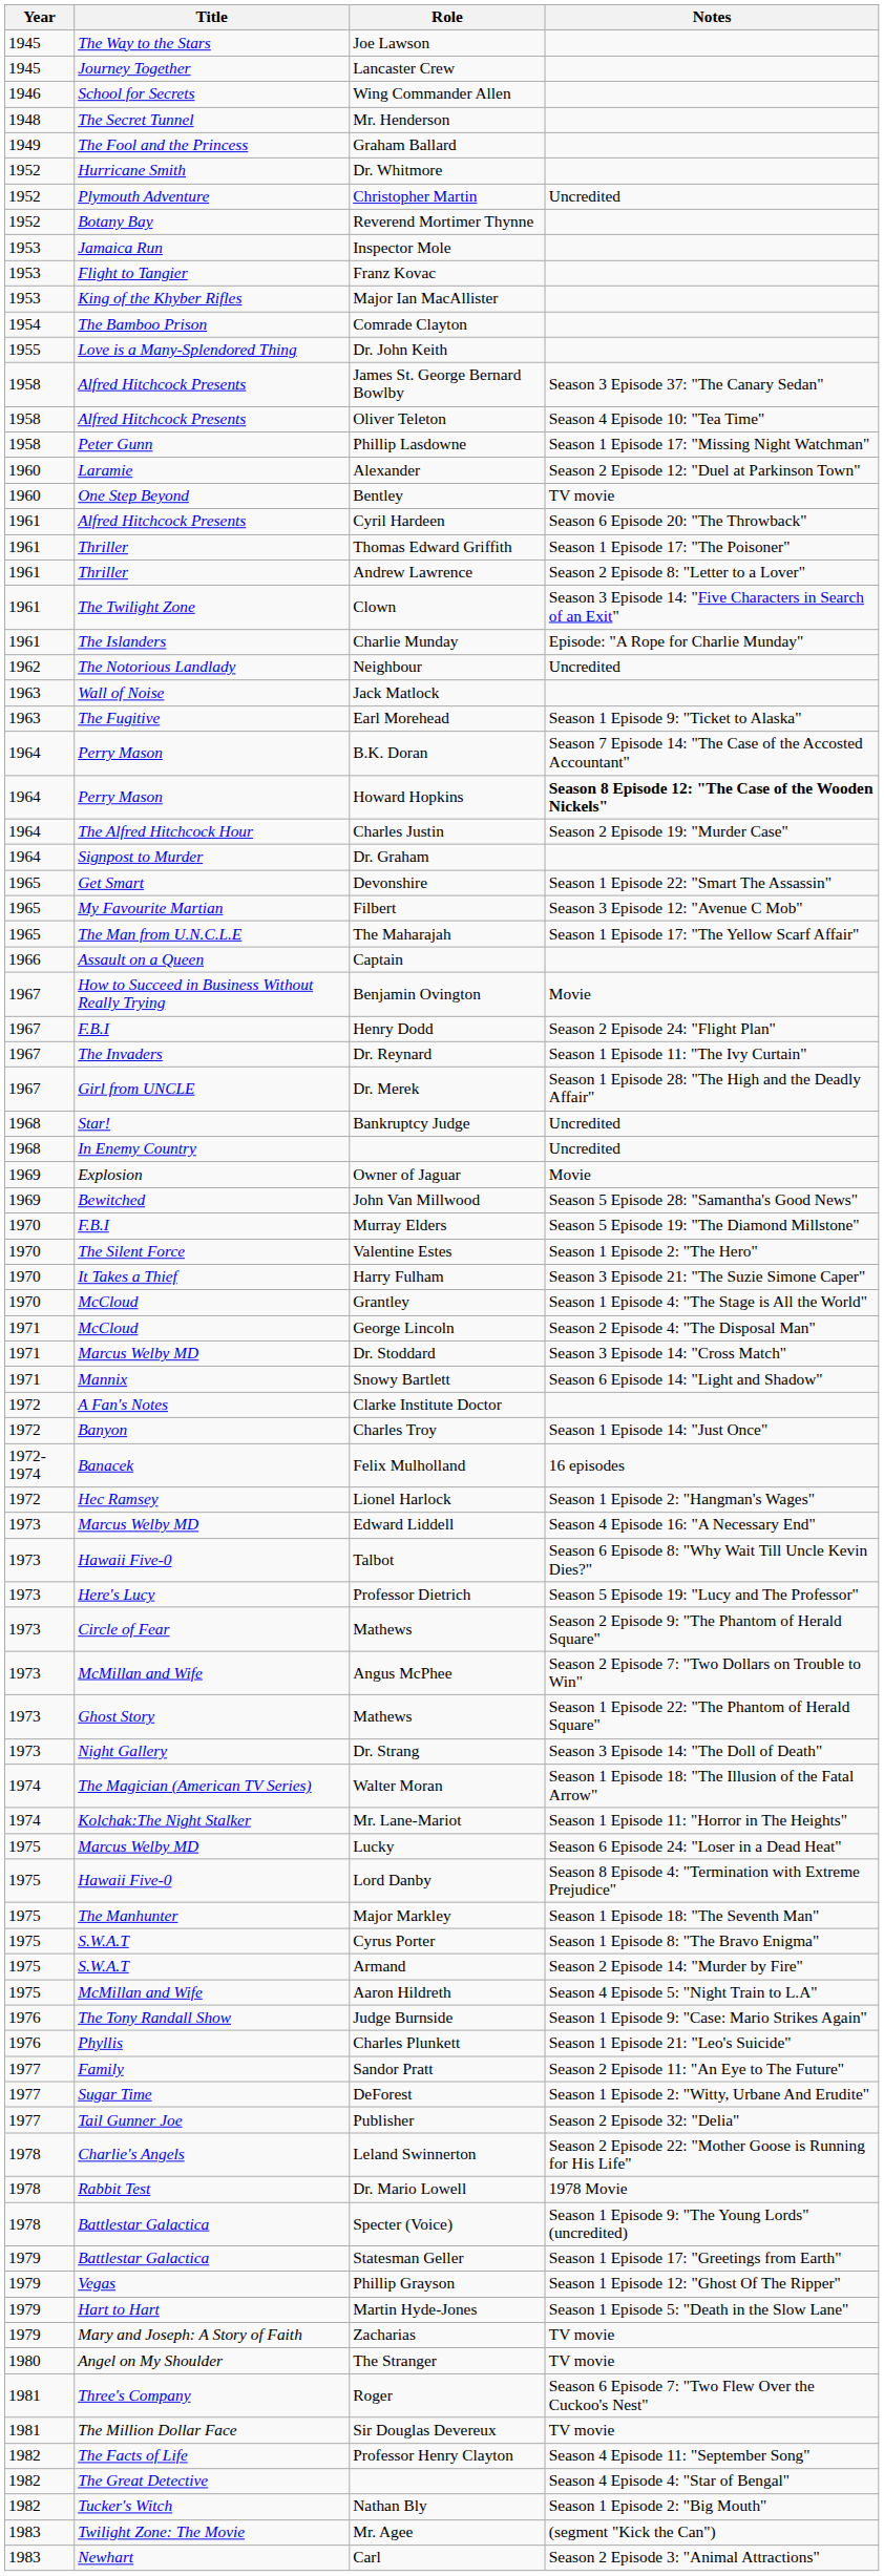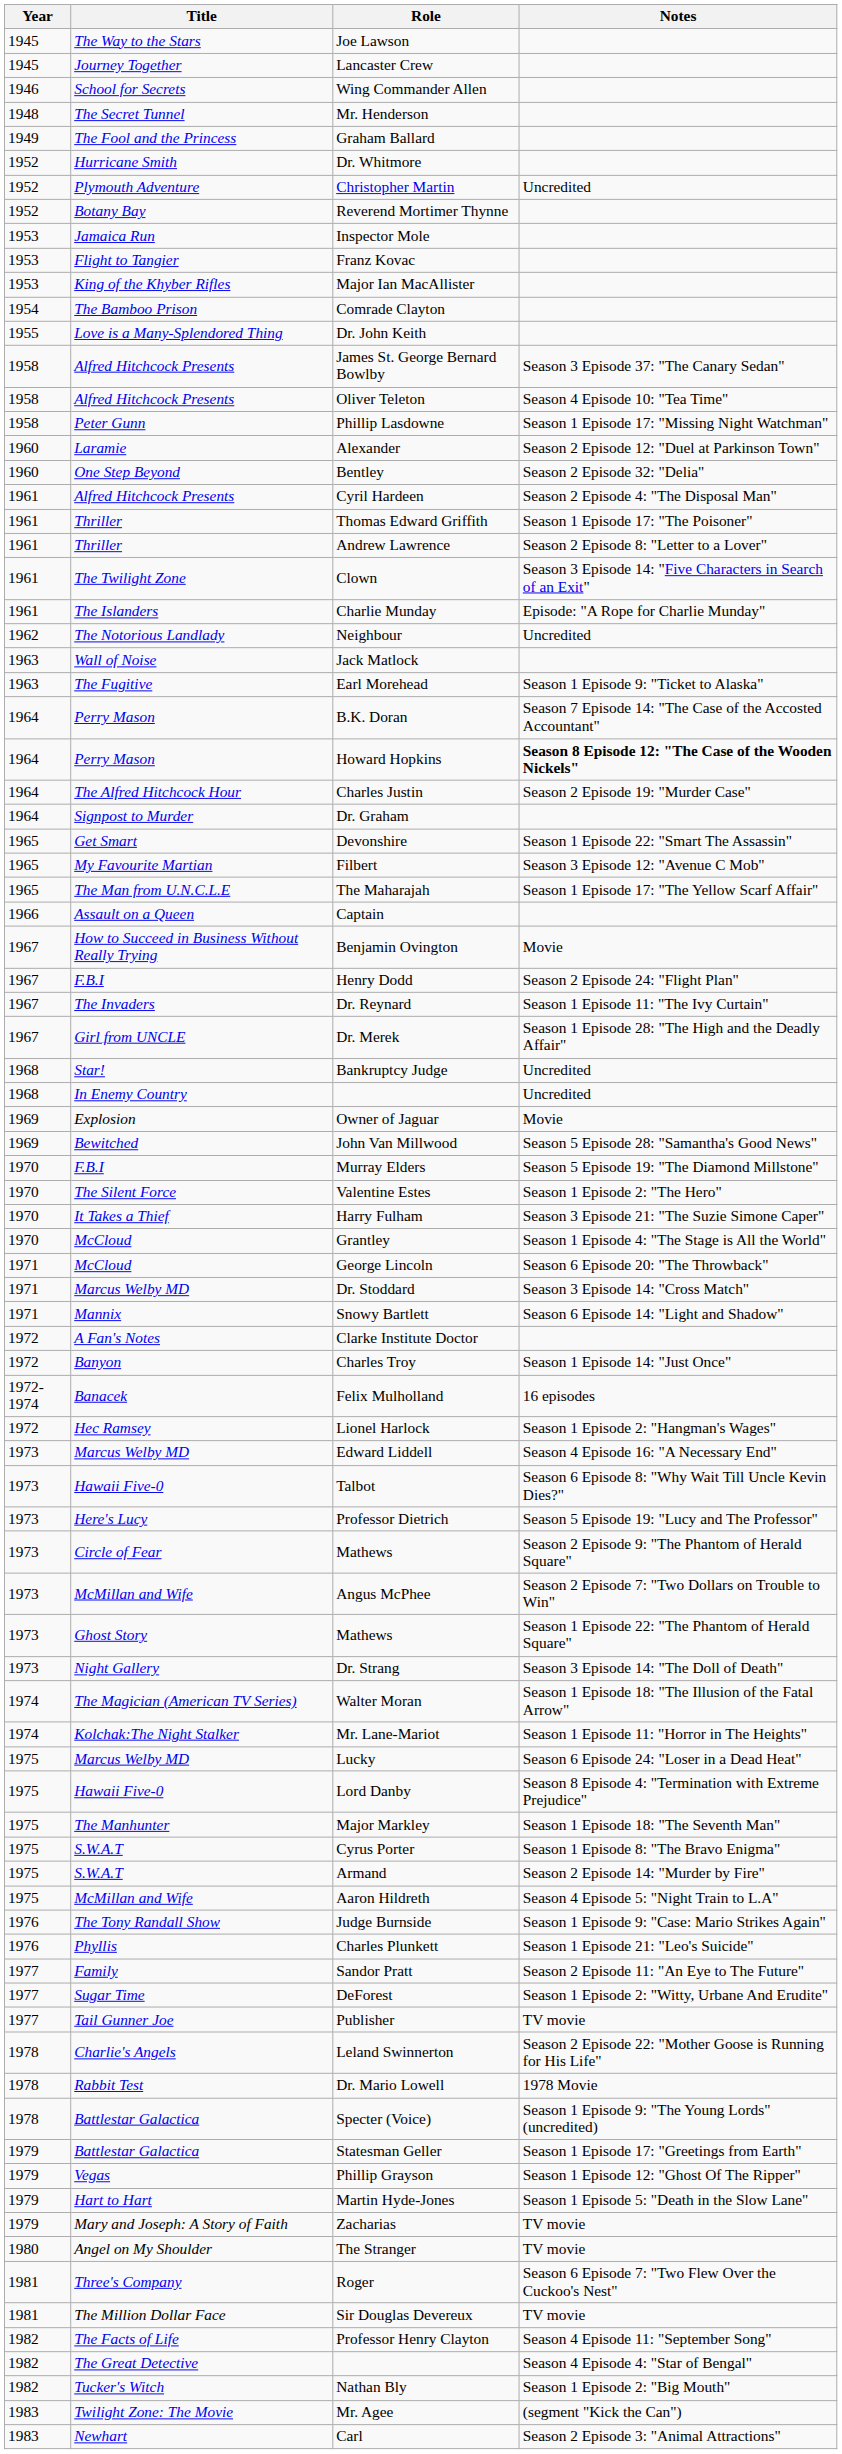Bentley | Notes: TV movie -> Season 2 Episode 32: "Delia"
Cyril Hardeen | Notes: Season 6 Episode 20: "The Throwback" -> Season 2 Episode 4: "The Disposal Man"
George Lincoln | Notes: Season 2 Episode 4: "The Disposal Man" -> Season 6 Episode 20: "The Throwback"
Publisher | Notes: Season 2 Episode 32: "Delia" -> TV movie
